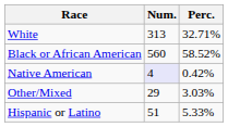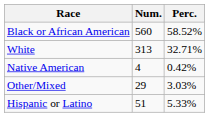rows swapped: White <-> Black or African American
Native American | Num.: lavender background -> no background
